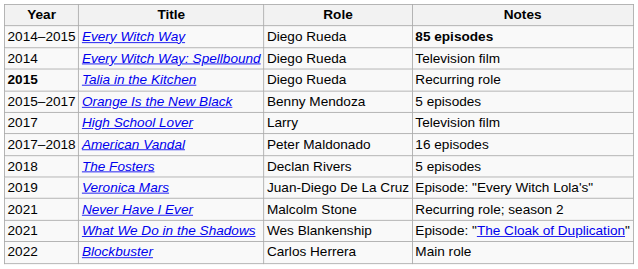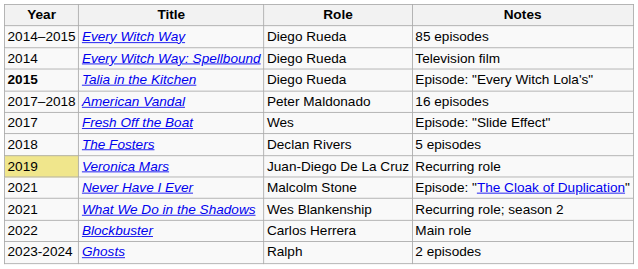Every Witch Way | Notes: bold -> normal
Talia in the Kitchen | Notes: Recurring role -> Episode: "Every Witch Lola's"
- row: 2015–2017 | Orange Is the New Black | Benny Mendoza | 5 episodes
- row: 2017 | High School Lover | Larry | Television film
+ row: 2017 | Fresh Off the Boat | Wes | Episode: "Slide Effect"
Veronica Mars | Year: no background -> khaki background
Veronica Mars | Notes: Episode: "Every Witch Lola's" -> Recurring role
Never Have I Ever | Notes: Recurring role; season 2 -> Episode: "The Cloak of Duplication"
What We Do in the Shadows | Notes: Episode: "The Cloak of Duplication" -> Recurring role; season 2
+ row: 2023-2024 | Ghosts | Ralph | 2 episodes
